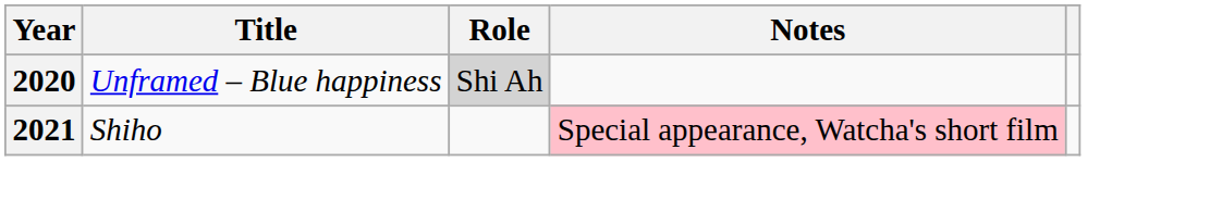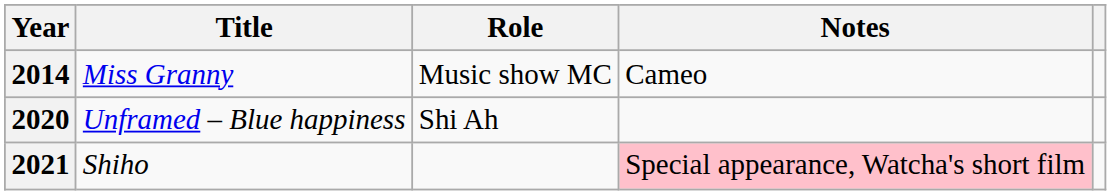+ row: 2014 | Miss Granny | Music show MC | Cameo
2020 | Role: lightgrey background -> no background
